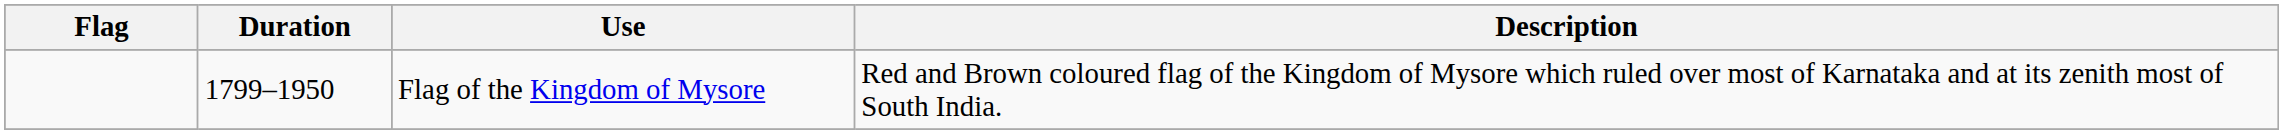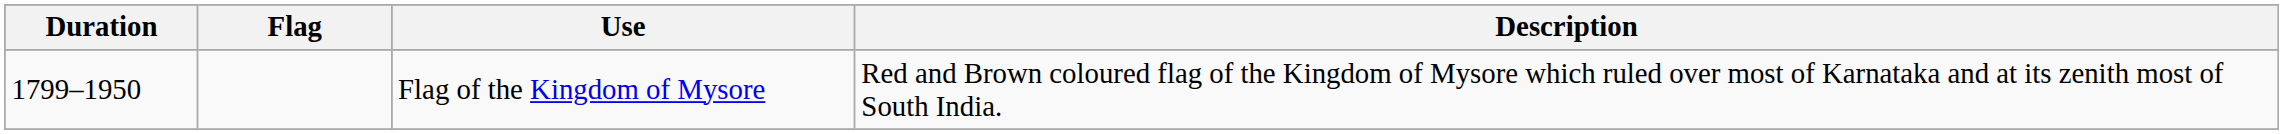columns swapped: Flag <-> Duration
